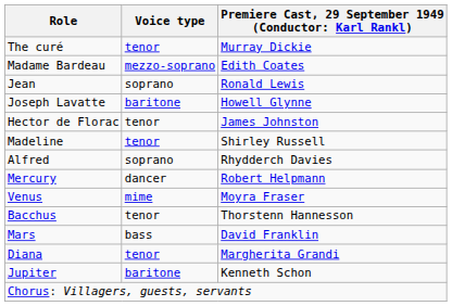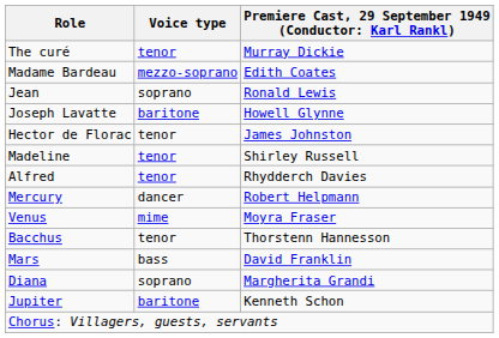Alfred | Voice type: soprano -> tenor
Diana | Voice type: tenor -> soprano
